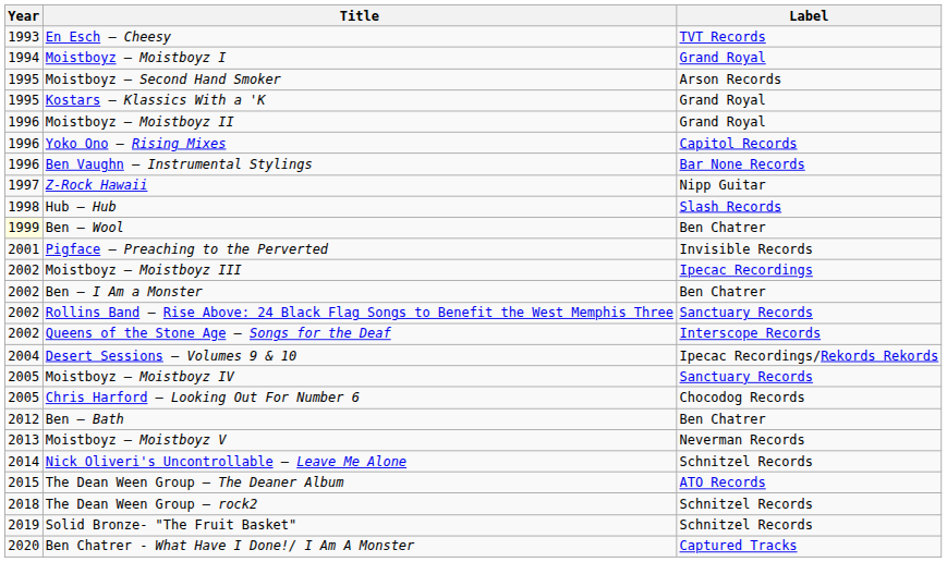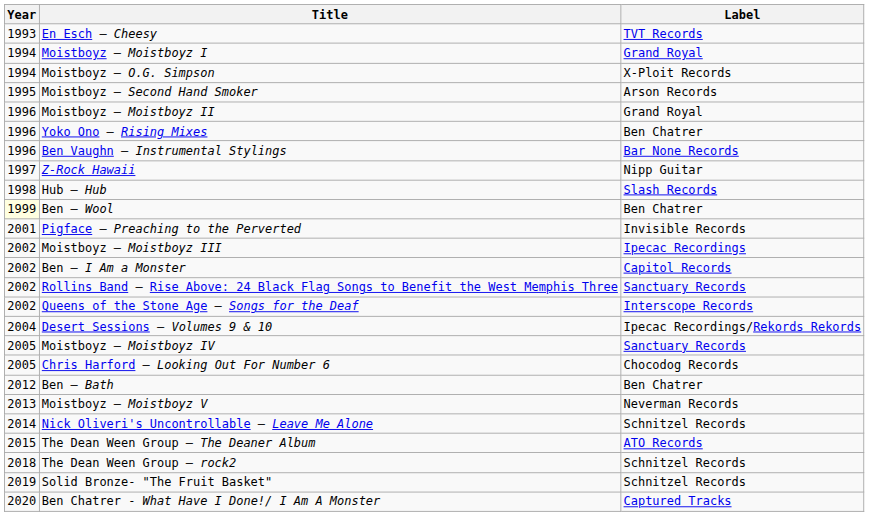+ row: 1994 | Moistboyz – O.G. Simpson | X-Ploit Records
- row: 1995 | Kostars – Klassics With a 'K | Grand Royal
Yoko Ono – Rising Mixes | Label: Capitol Records -> Ben Chatrer
Ben – I Am a Monster | Label: Ben Chatrer -> Capitol Records
